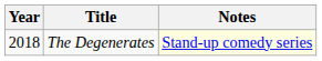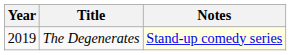The Degenerates | Year: 2018 -> 2019
